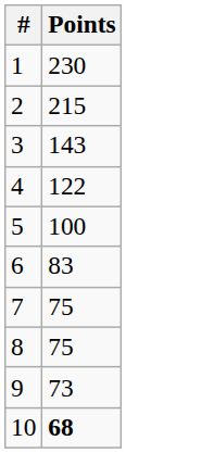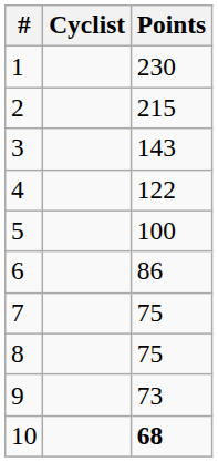+ column: Cyclist
6 | Points: 83 -> 86
